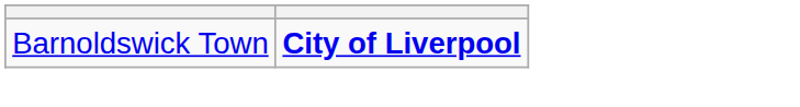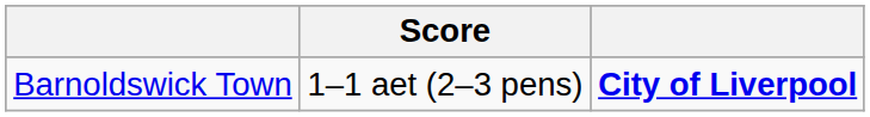+ column: Score | 1–1 aet (2–3 pens)
